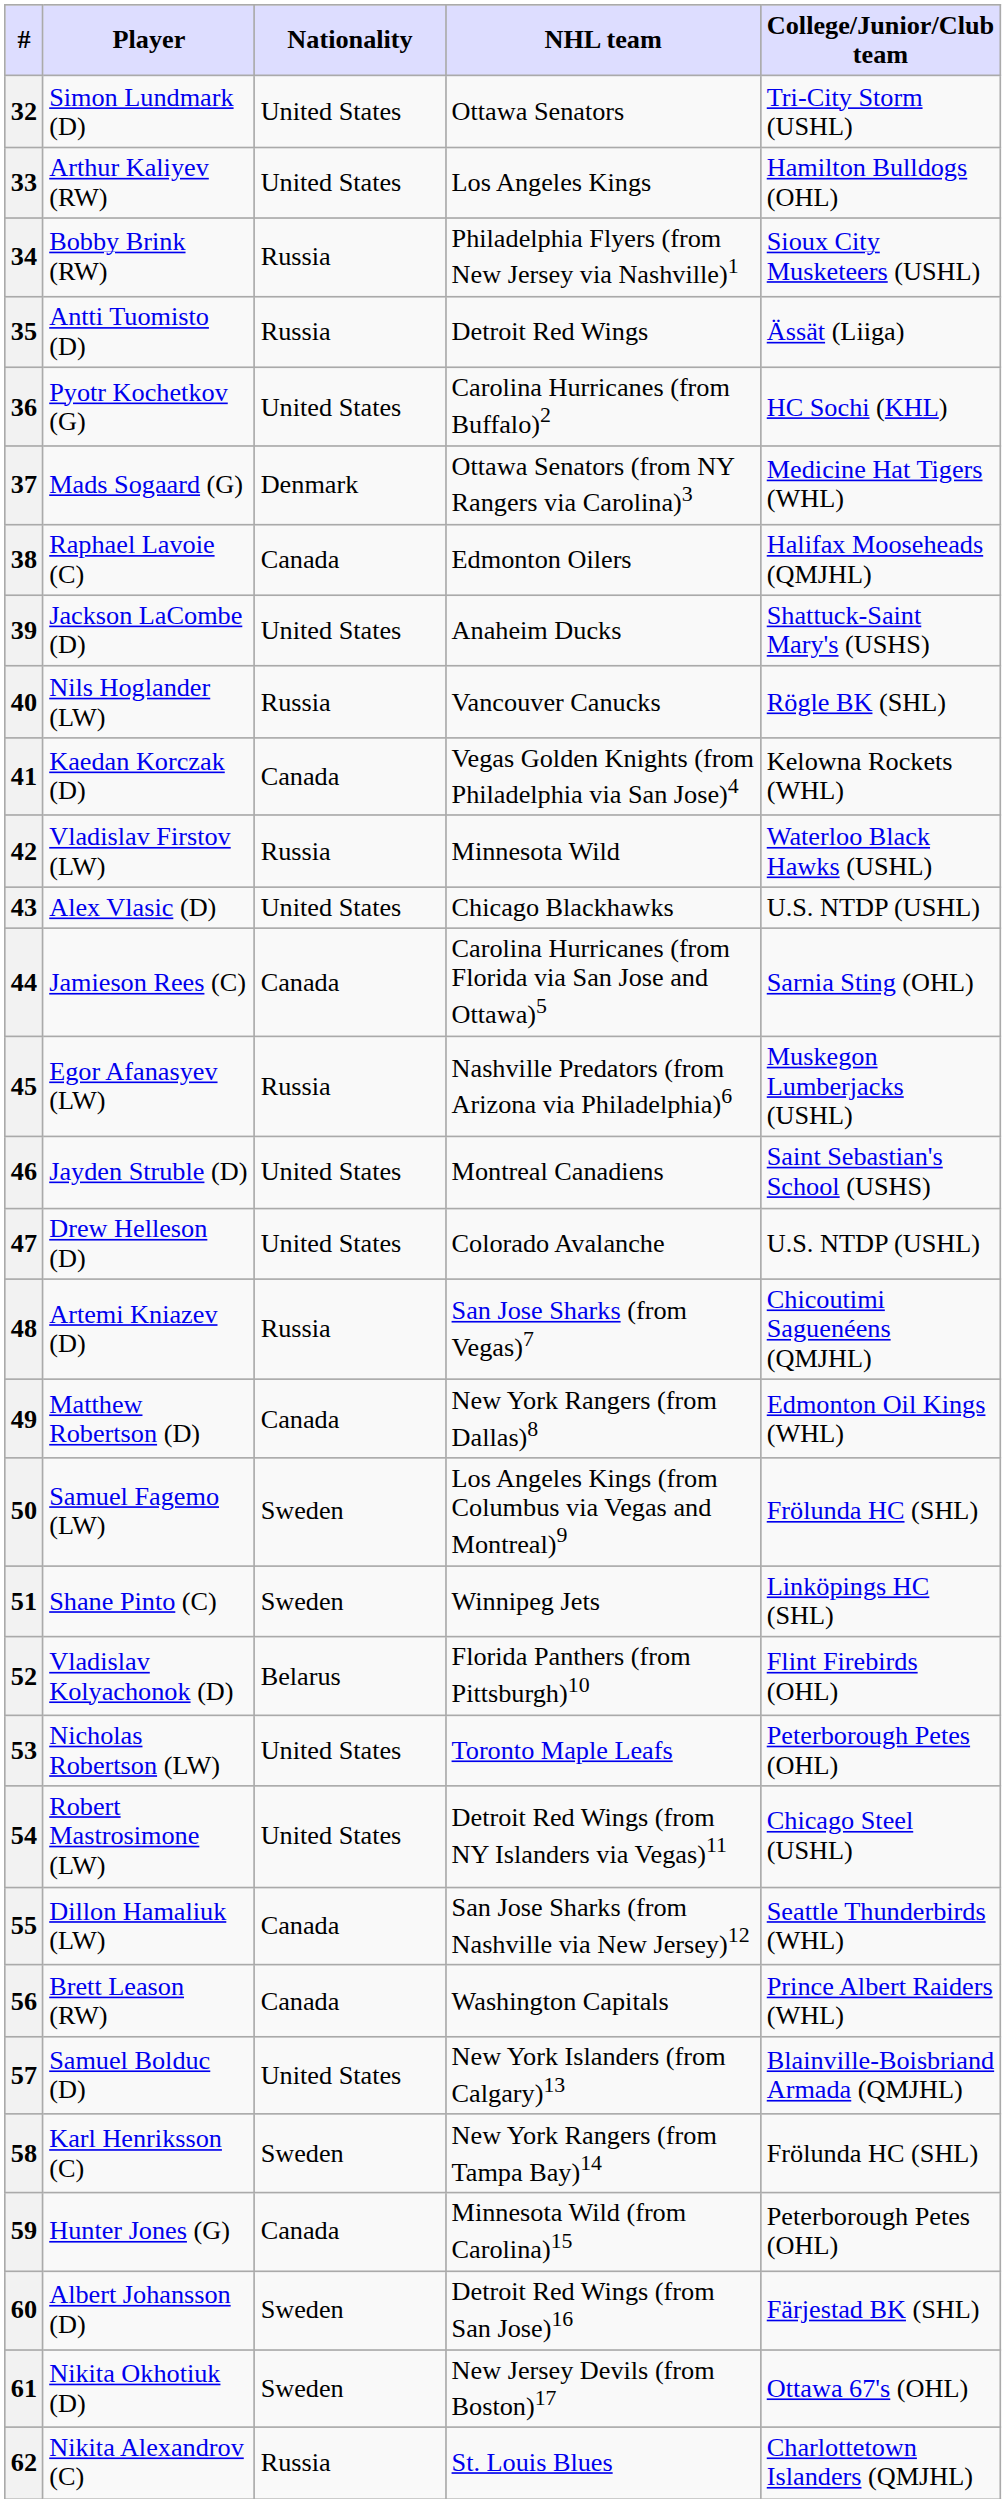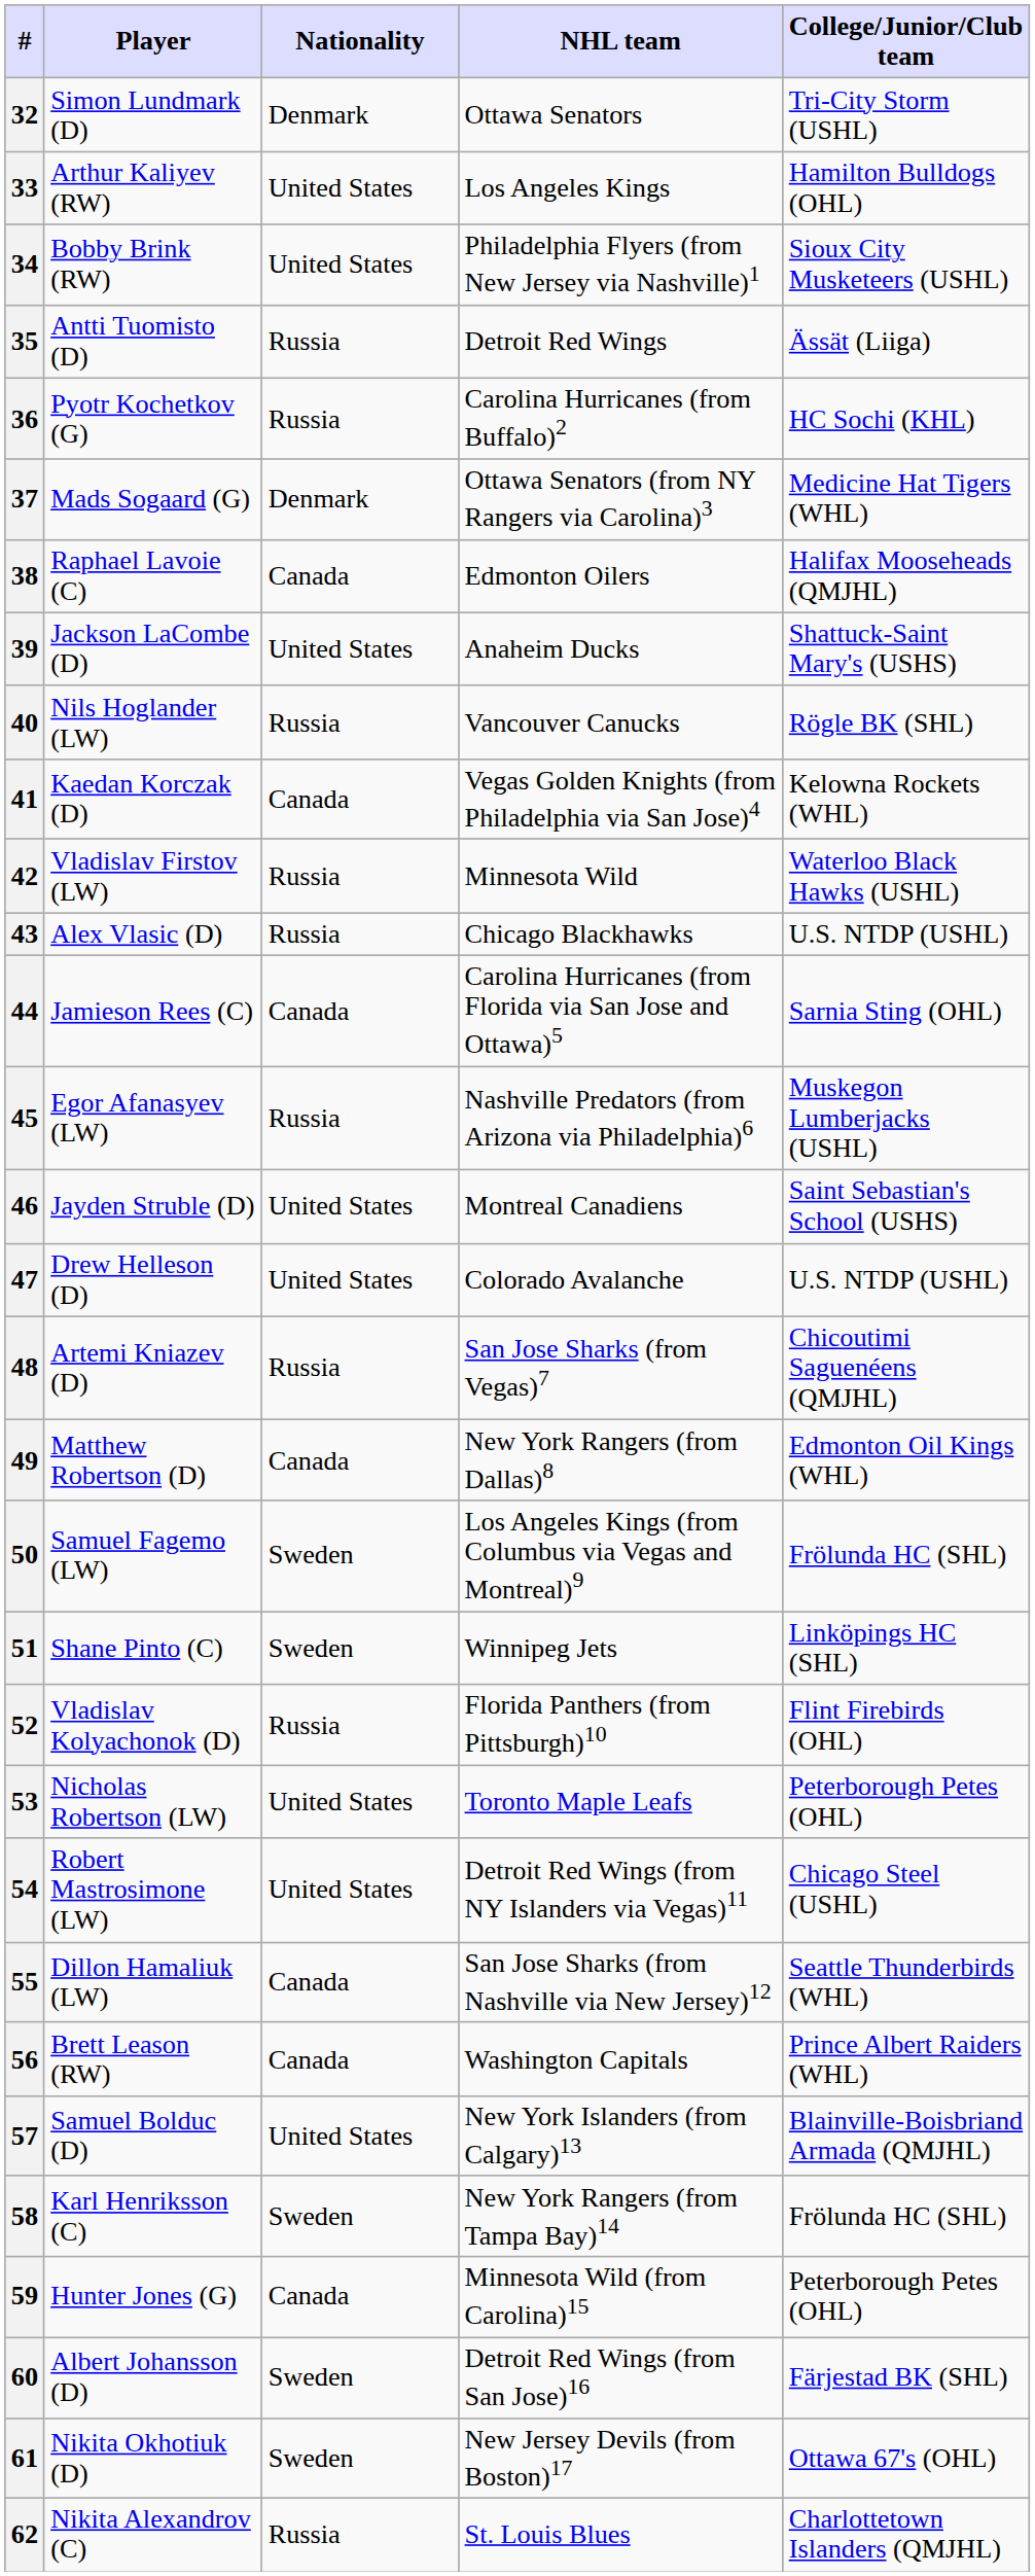32 | Nationality: United States -> Denmark
34 | Nationality: Russia -> United States
36 | Nationality: United States -> Russia
43 | Nationality: United States -> Russia
52 | Nationality: Belarus -> Russia
